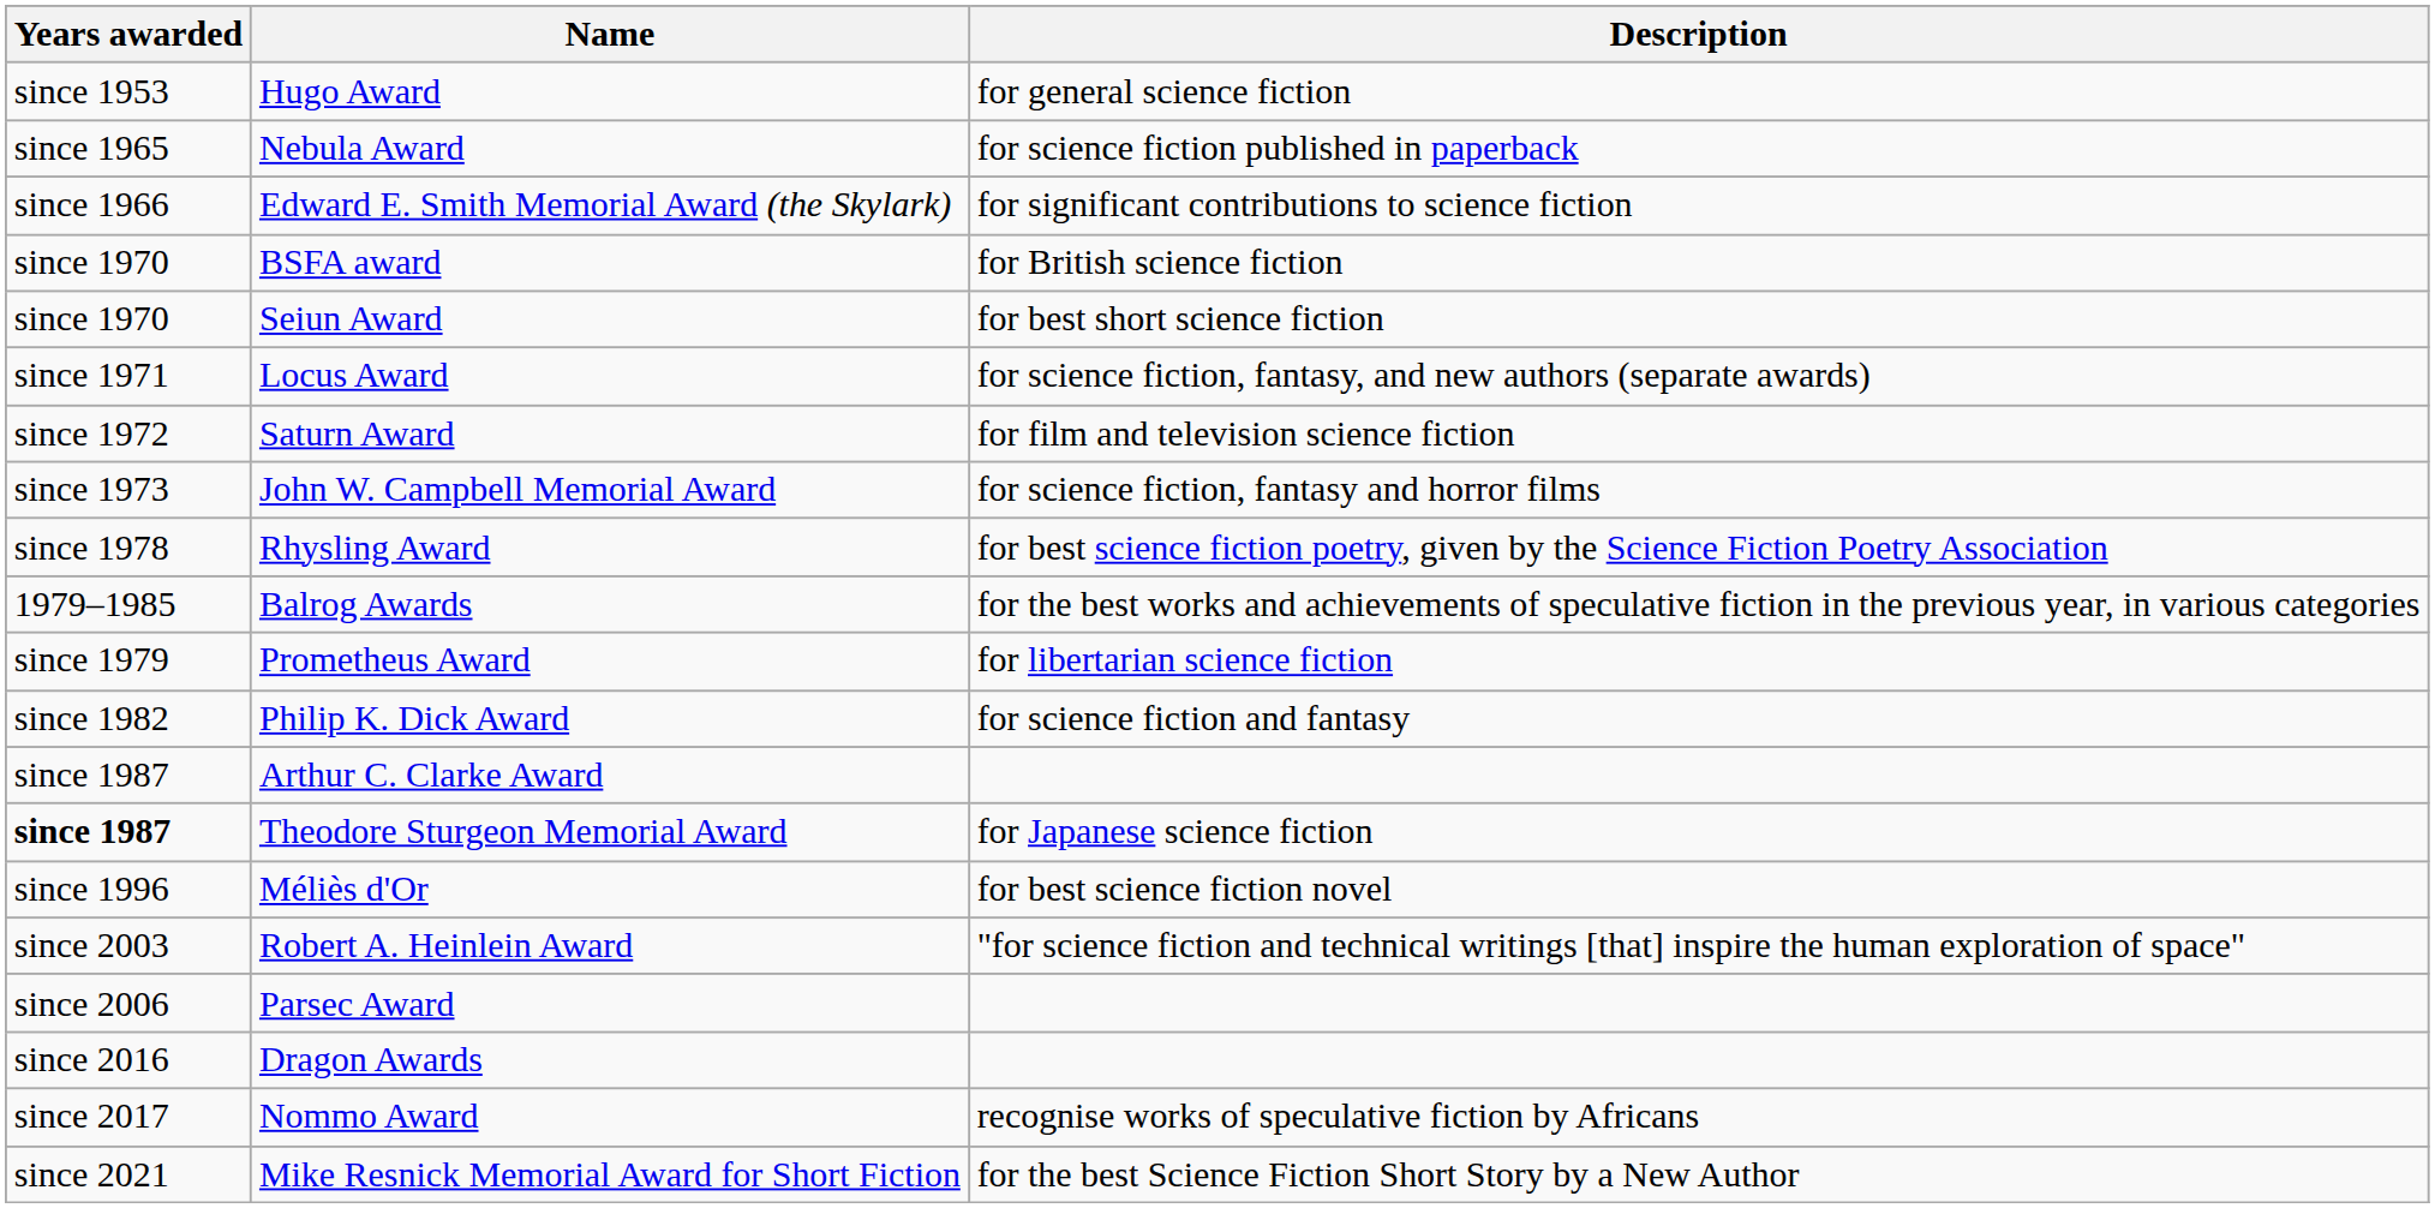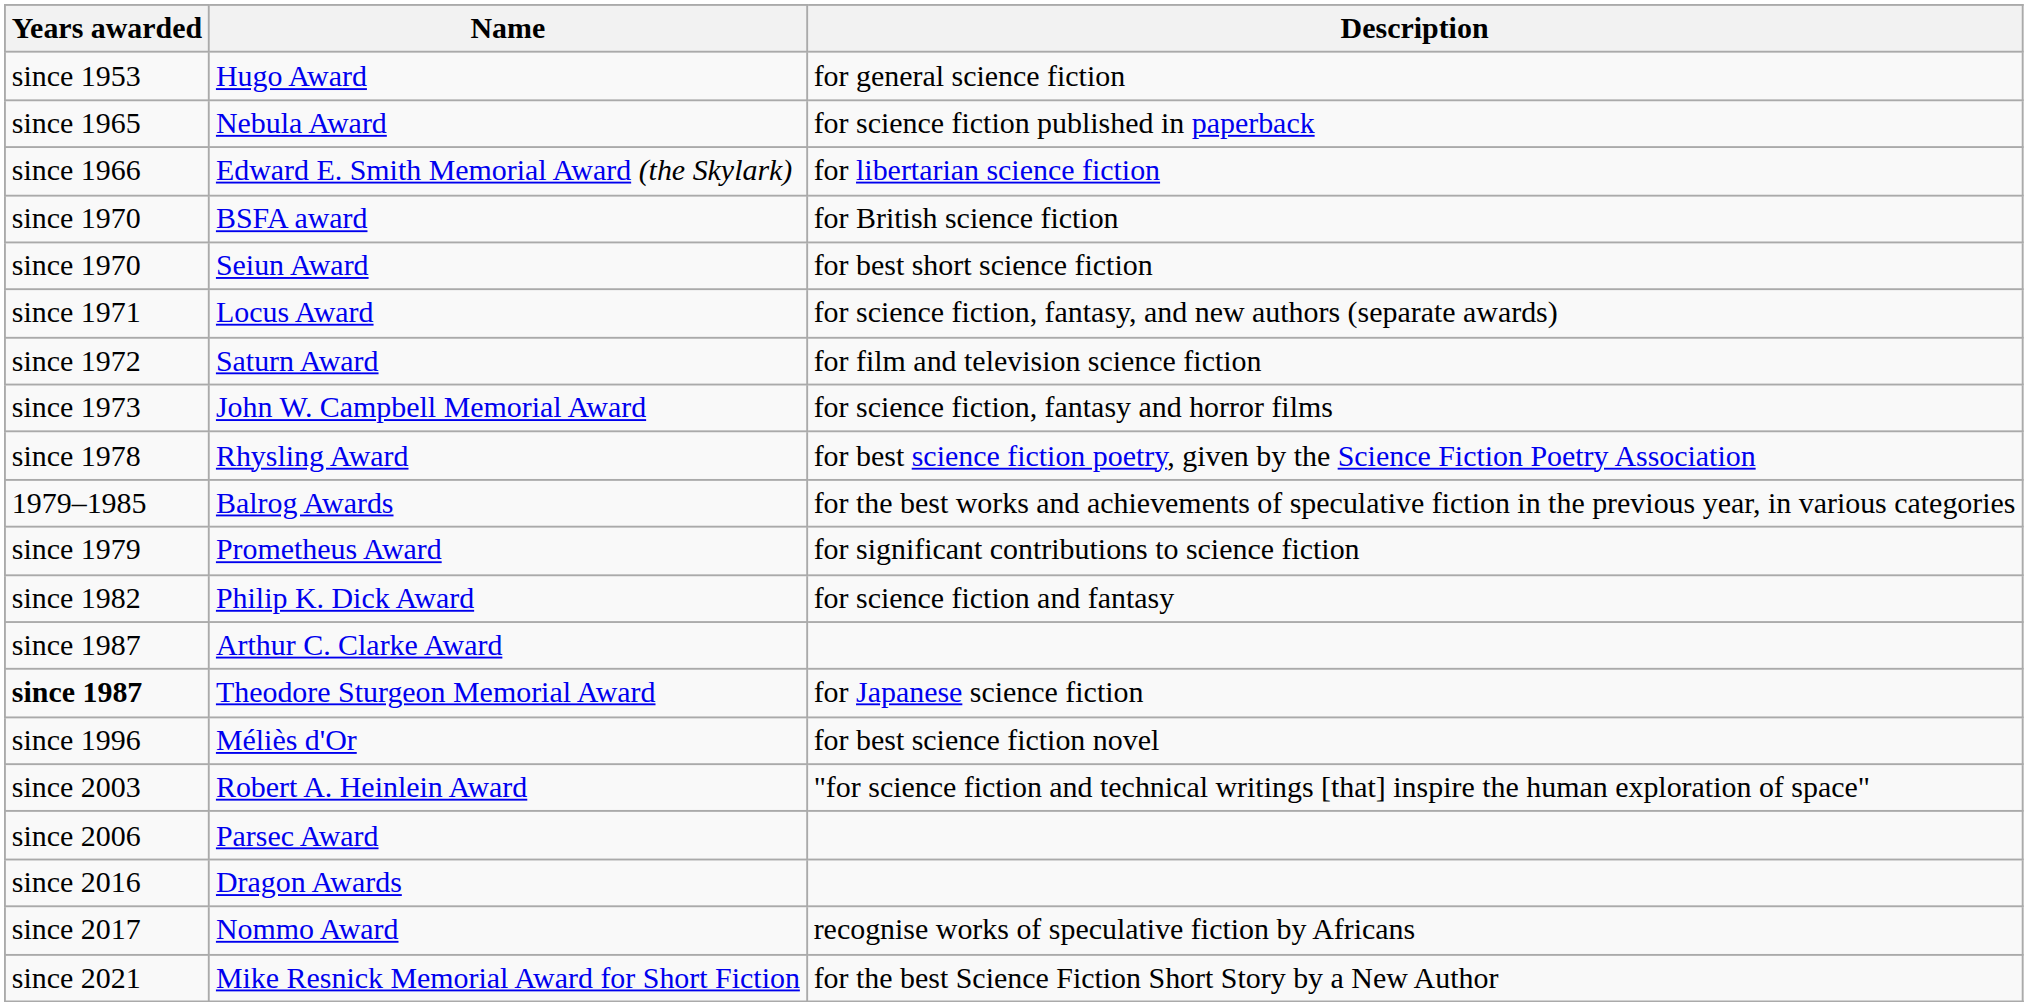Edward E. Smith Memorial Award (the Skylark) | Description: for significant contributions to science fiction -> for libertarian science fiction
Prometheus Award | Description: for libertarian science fiction -> for significant contributions to science fiction
